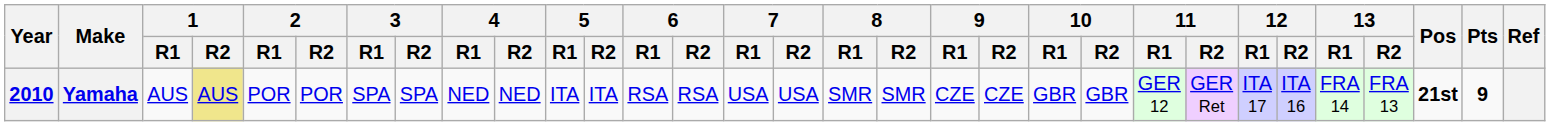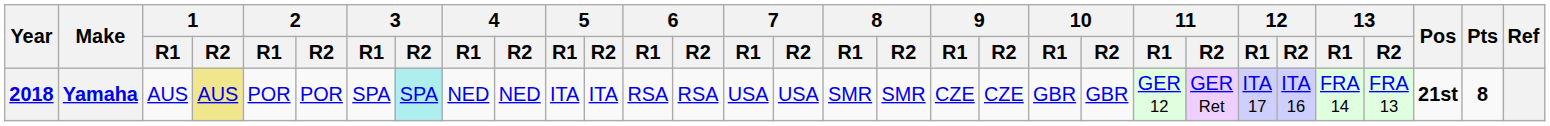Yamaha | Year: 2010 -> 2018
Yamaha | 3 / R2: no background -> paleturquoise background
Yamaha | Pts: 9 -> 8
